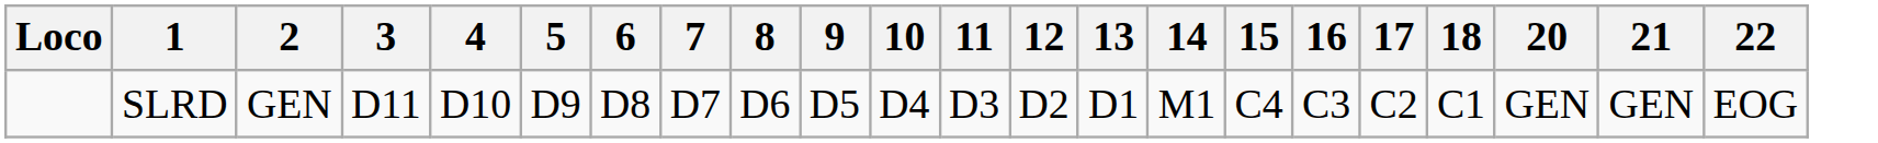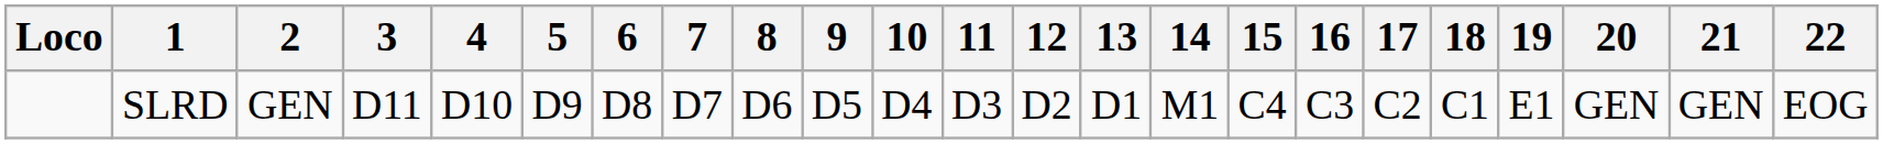+ column: 19 | E1
